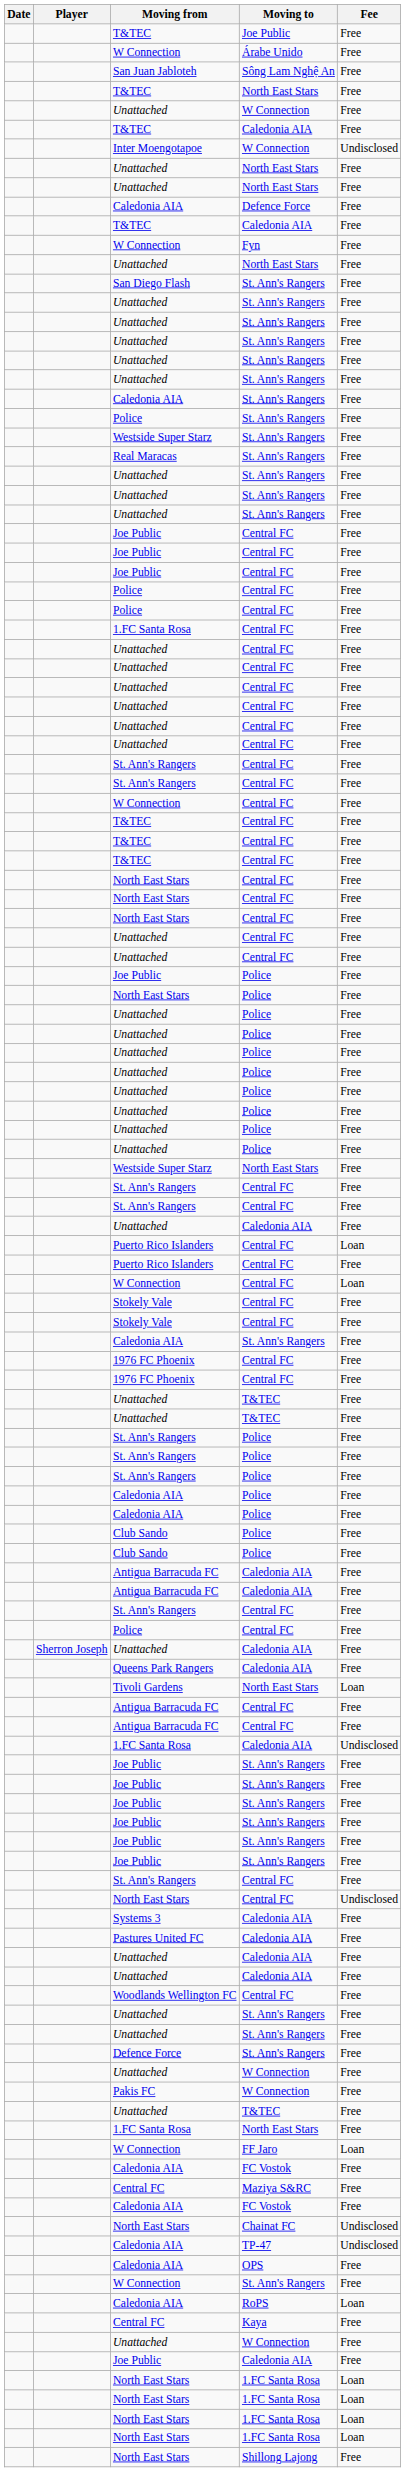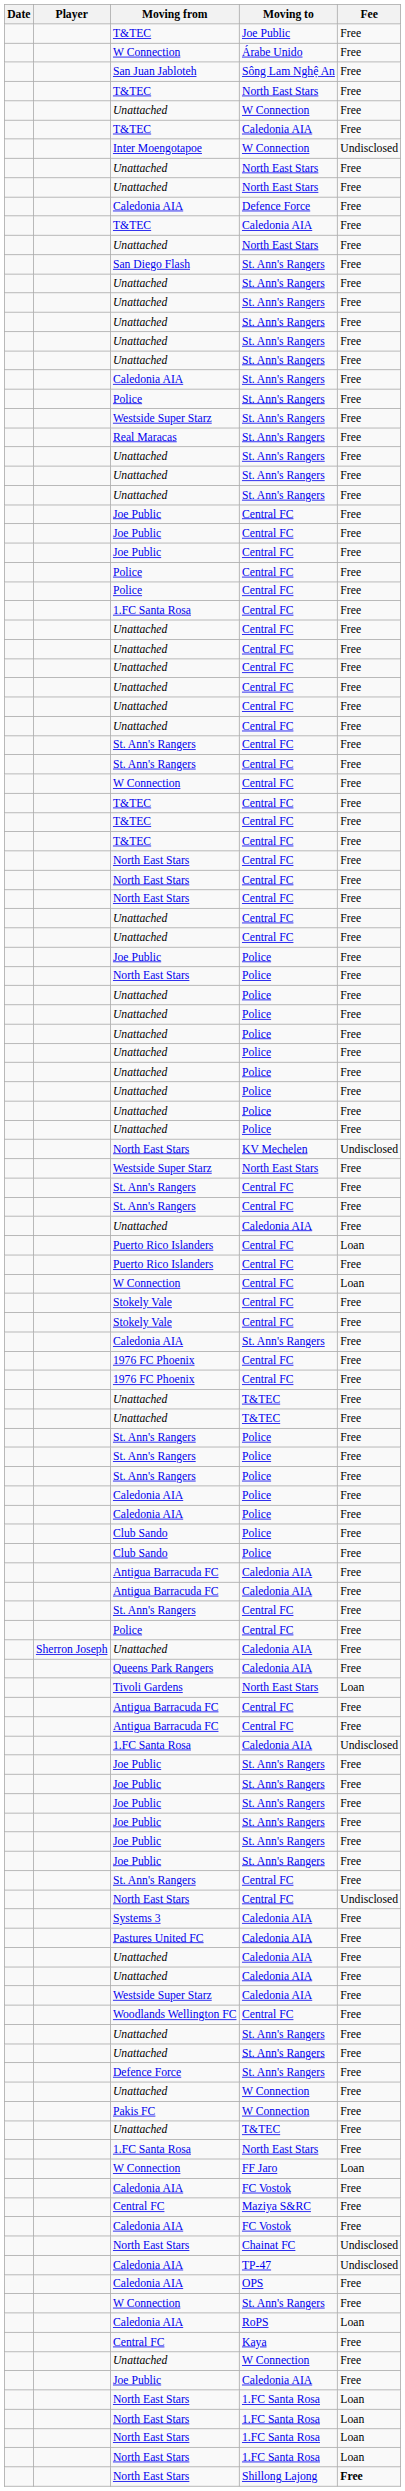- row: W Connection | Fyn | Free
+ row: North East Stars | KV Mechelen | Undisclosed
+ row: Westside Super Starz | Caledonia AIA | Free
North East Stars / Shillong Lajong | Fee: normal -> bold
